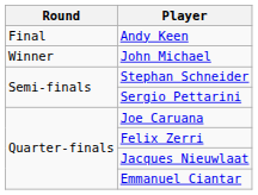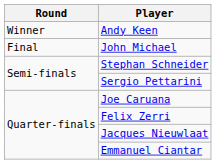Andy Keen | Round: Final -> Winner
John Michael | Round: Winner -> Final
